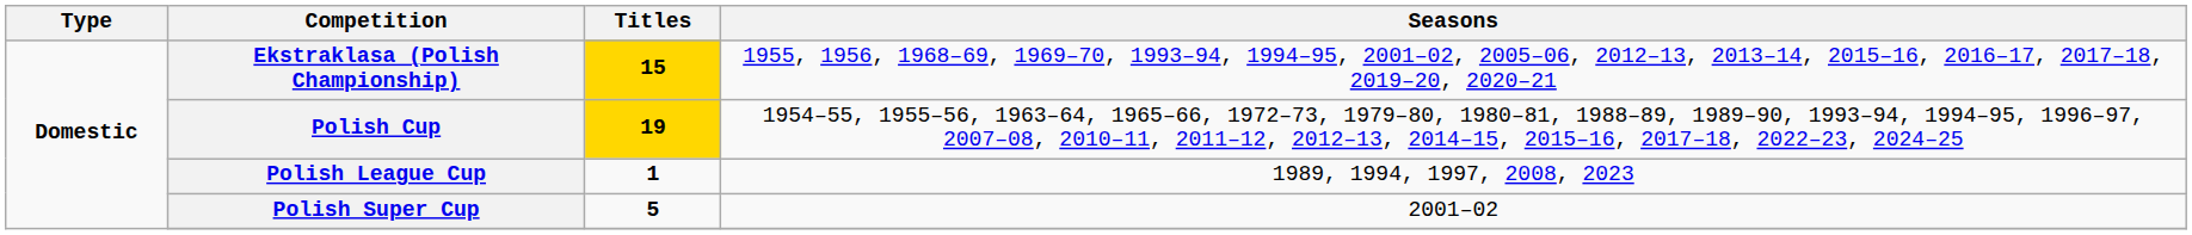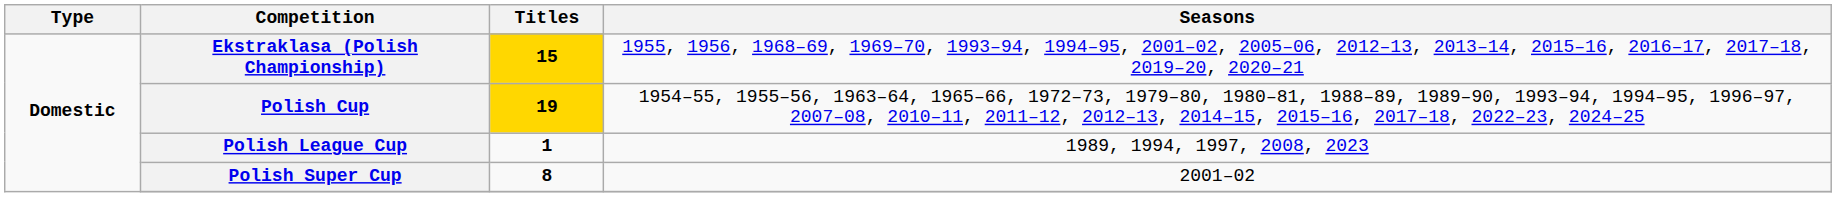Polish Super Cup | Titles: 5 -> 8
